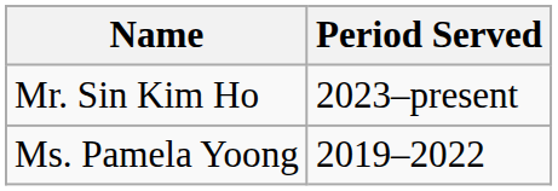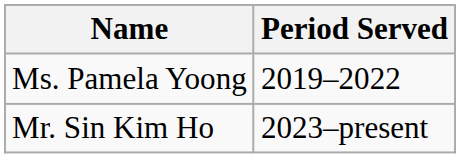rows swapped: Ms. Pamela Yoong <-> Mr. Sin Kim Ho
